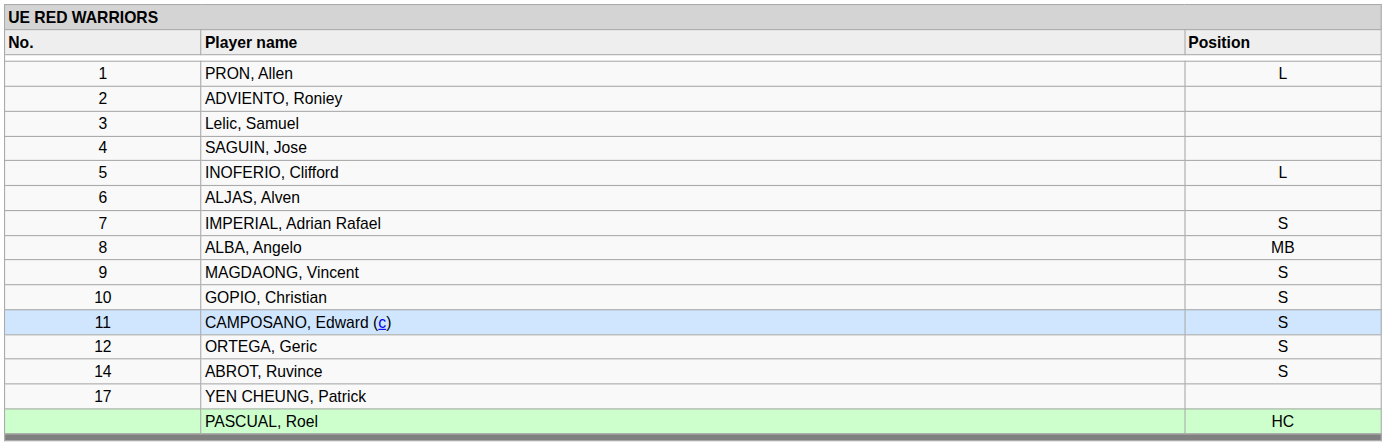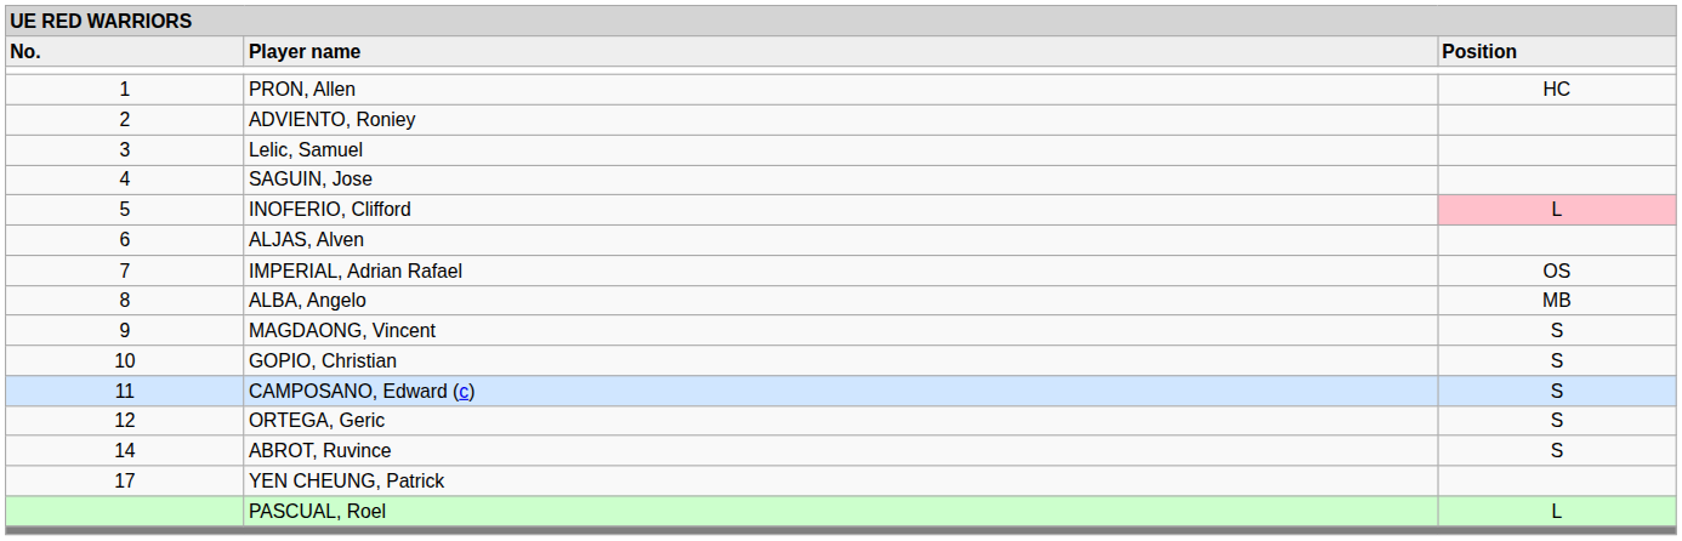PRON, Allen | column 3: L -> HC
INOFERIO, Clifford | column 3: no background -> pink background
IMPERIAL, Adrian Rafael | column 3: S -> OS
PASCUAL, Roel | column 3: HC -> L
